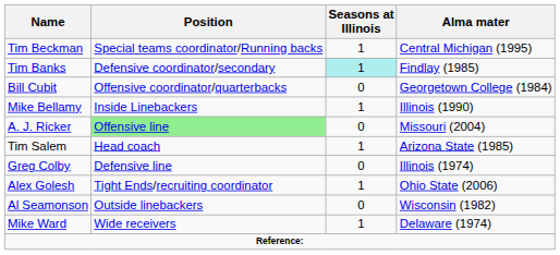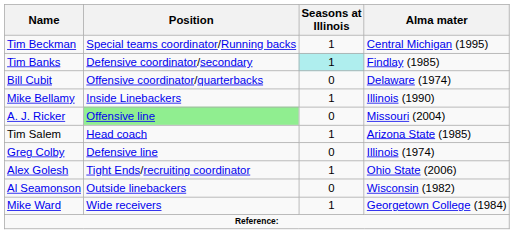Bill Cubit | Alma mater: Georgetown College (1984) -> Delaware (1974)
Mike Ward | Alma mater: Delaware (1974) -> Georgetown College (1984)
